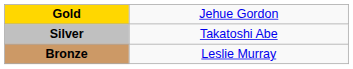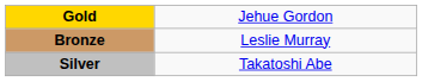rows swapped: Silver <-> Bronze
